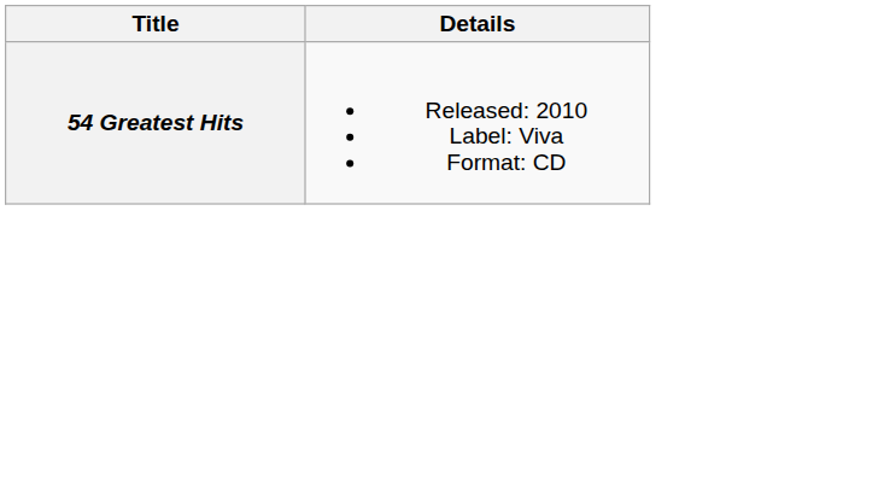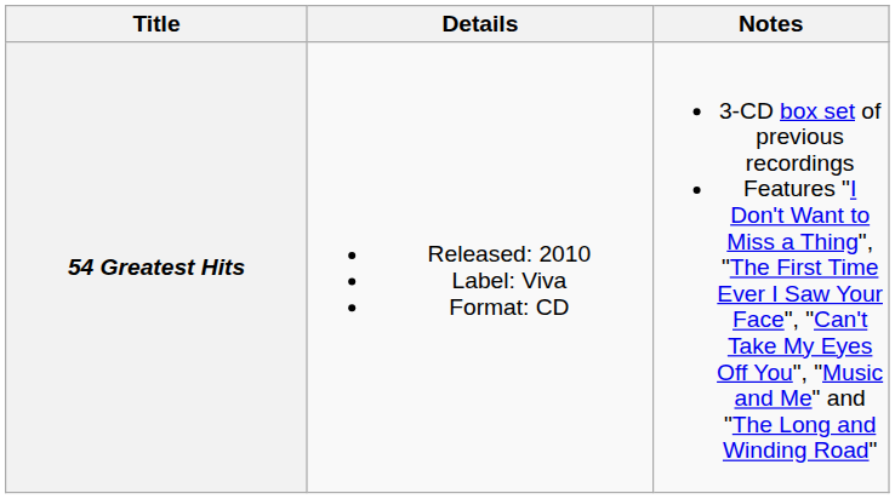+ column: Notes | 3-CD box set of previous recordings Features "I Don't Want to Miss a Thing", "The First Time Ever I Saw Your Face", "Can't Take My Eyes Off You", "Music and Me" and "The Long and Winding Road"
